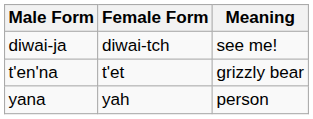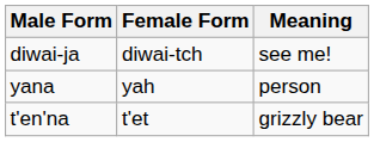rows swapped: t'en'na <-> yana
